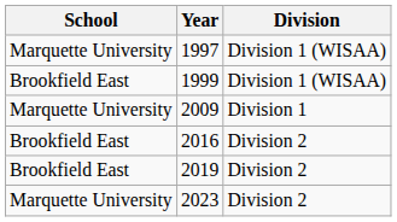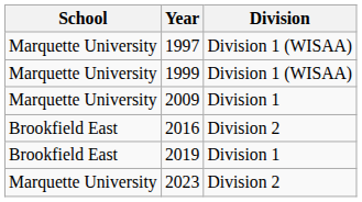1999 | School: Brookfield East -> Marquette University
2019 | Division: Division 2 -> Division 1
